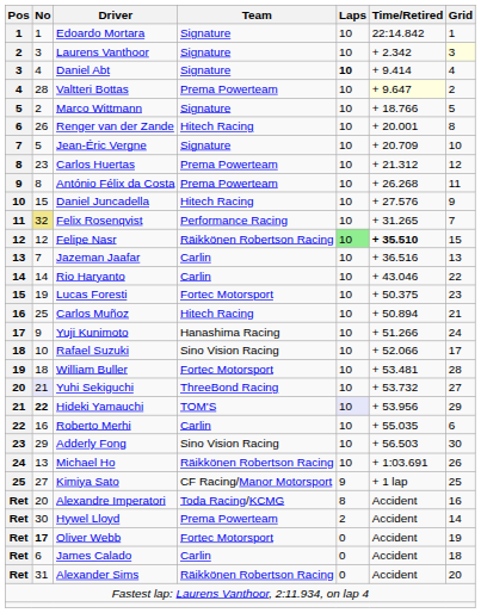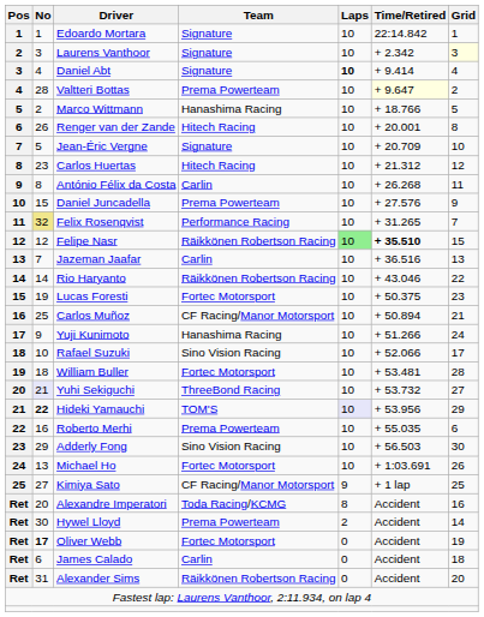Marco Wittmann | Team: Signature -> Hanashima Racing
Carlos Huertas | Team: Prema Powerteam -> Hitech Racing
António Félix da Costa | Team: Prema Powerteam -> Carlin
Daniel Juncadella | Team: Hitech Racing -> Prema Powerteam
Rio Haryanto | Team: Carlin -> Räikkönen Robertson Racing
Carlos Muñoz | Team: Hitech Racing -> CF Racing/Manor Motorsport
Roberto Merhi | Team: Carlin -> Prema Powerteam
Michael Ho | Team: Räikkönen Robertson Racing -> Fortec Motorsport
